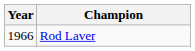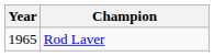Rod Laver | Year: 1966 -> 1965
